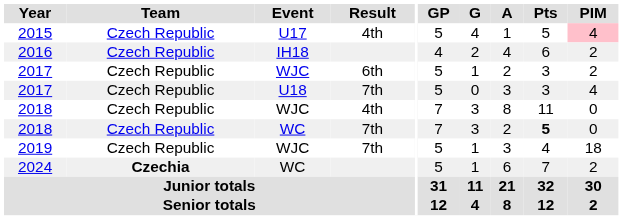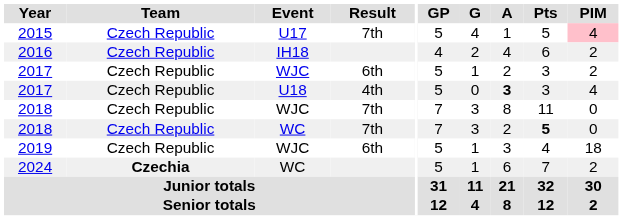2015 | Result: 4th -> 7th
2017 / U18 | Result: 7th -> 4th
2017 / U18 | A: normal -> bold
2018 / WJC | Result: 4th -> 7th
2019 | Result: 7th -> 6th
